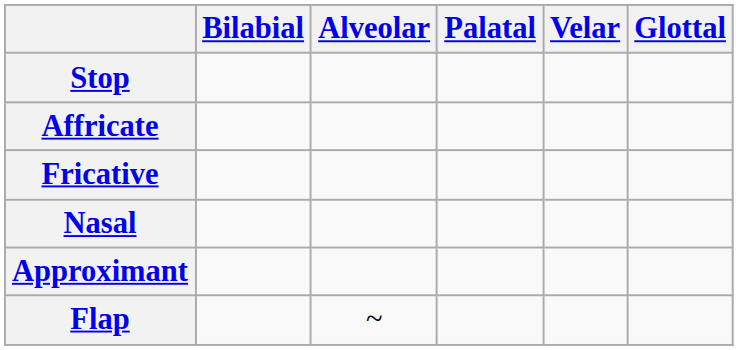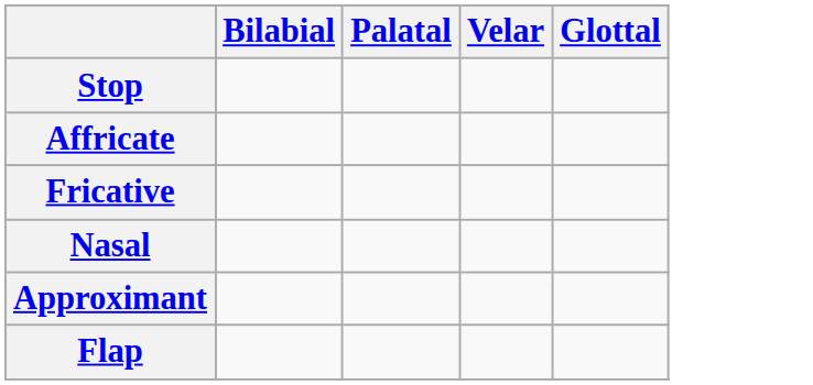- column: Alveolar | ~
